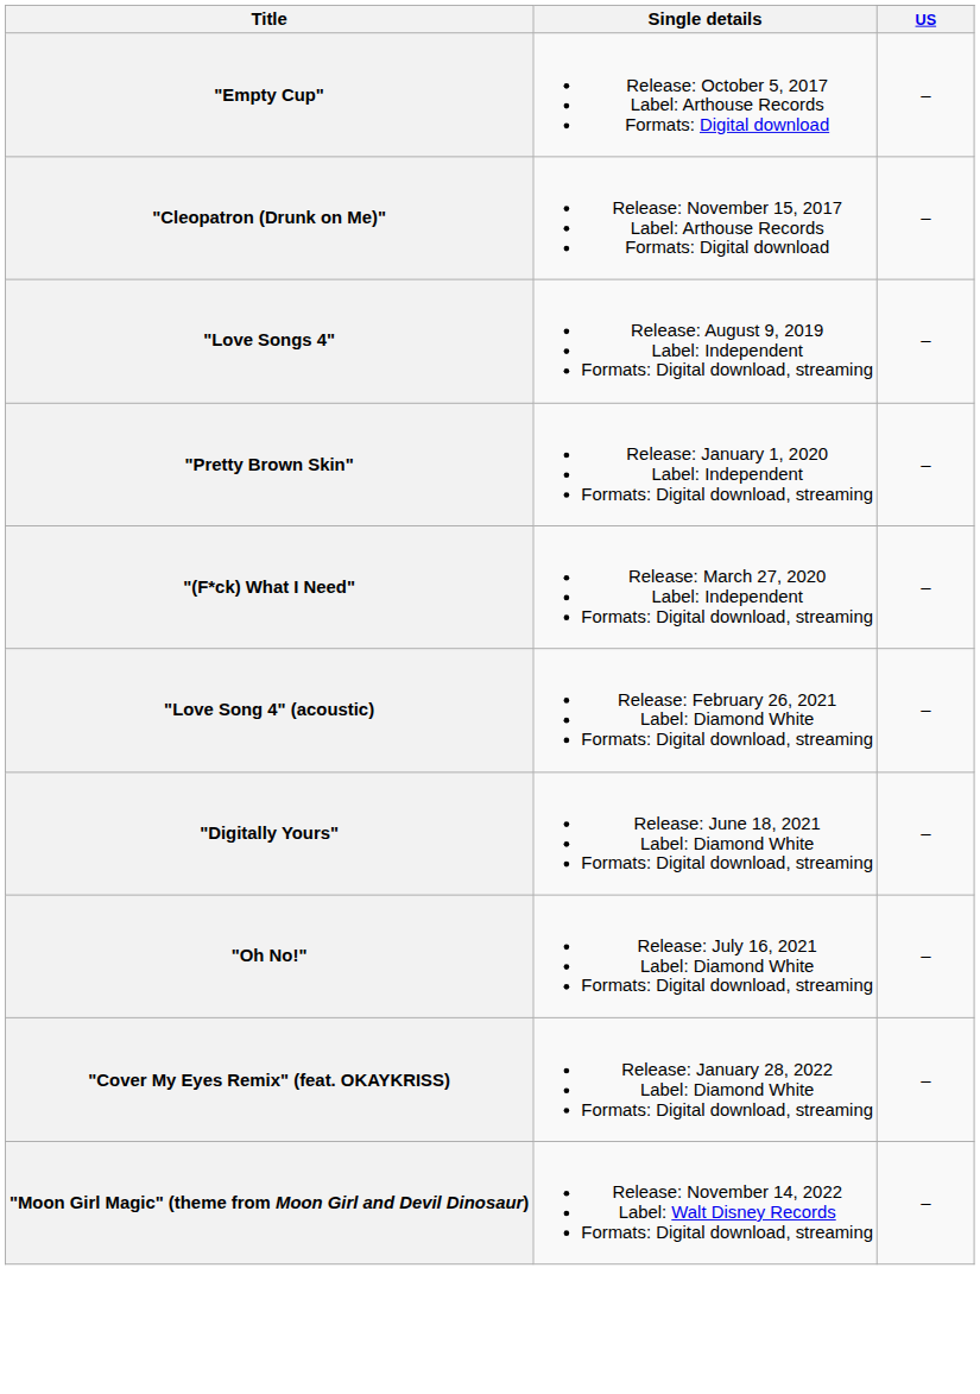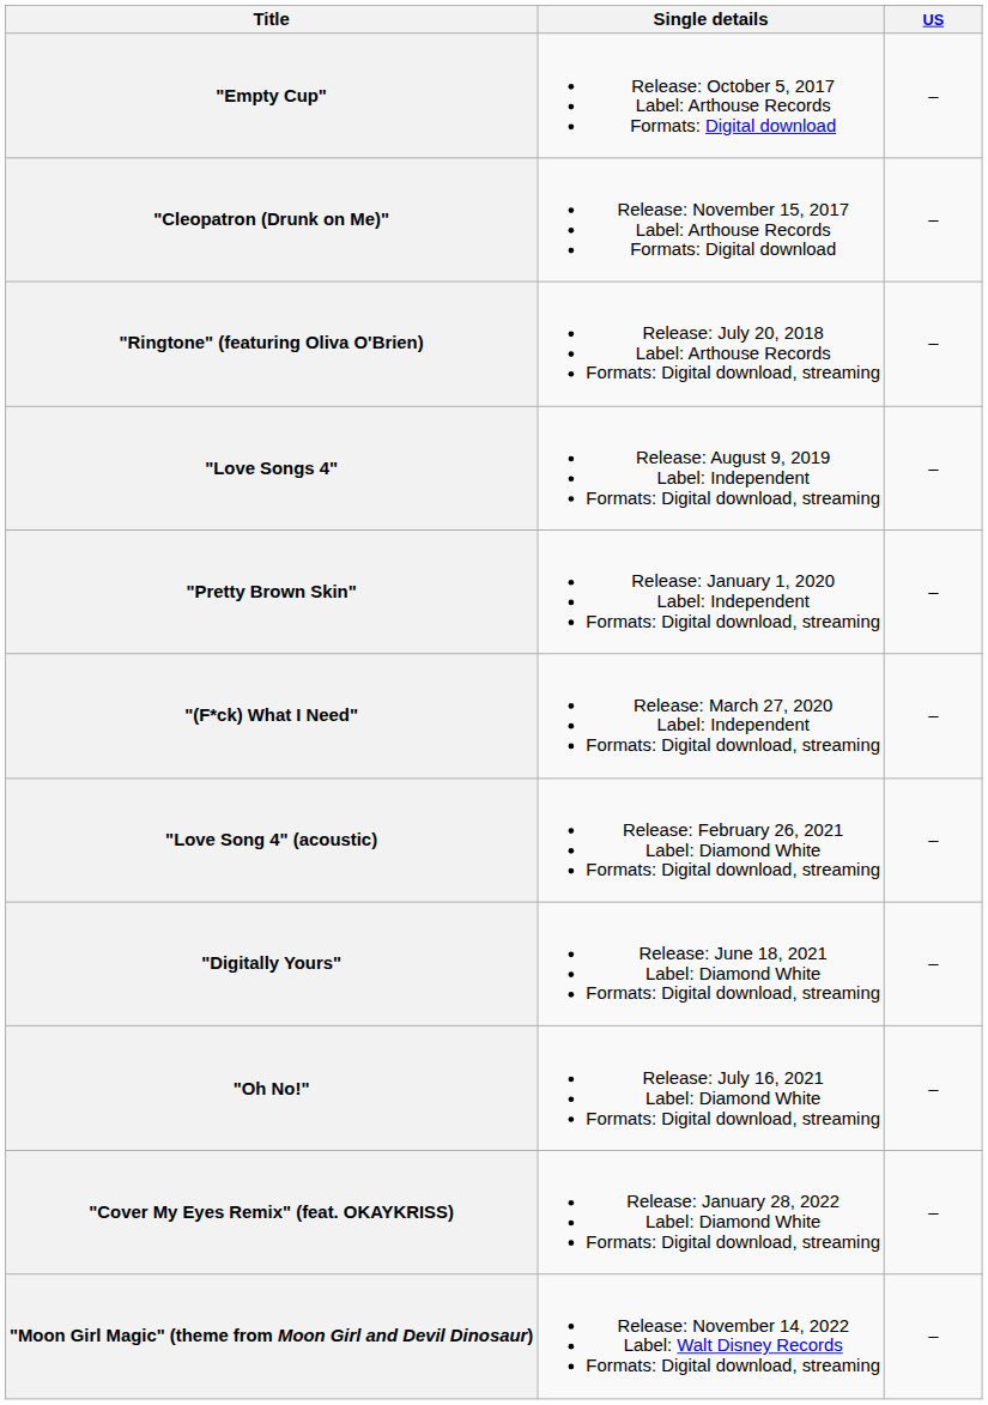+ row: "Ringtone" (featuring Oliva O'Brien) | Release: July 20, 2018 Label: Arthouse Records Formats: Digital download, streaming | –
